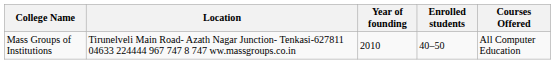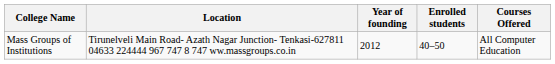Mass Groups of Institutions | Year of founding: 2010 -> 2012
